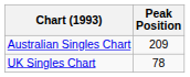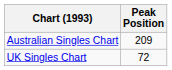UK Singles Chart | Peak Position: 78 -> 72
